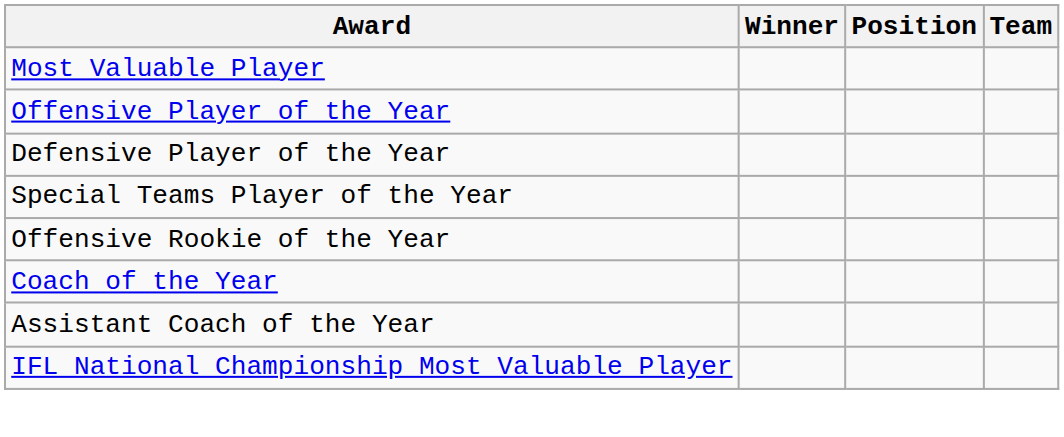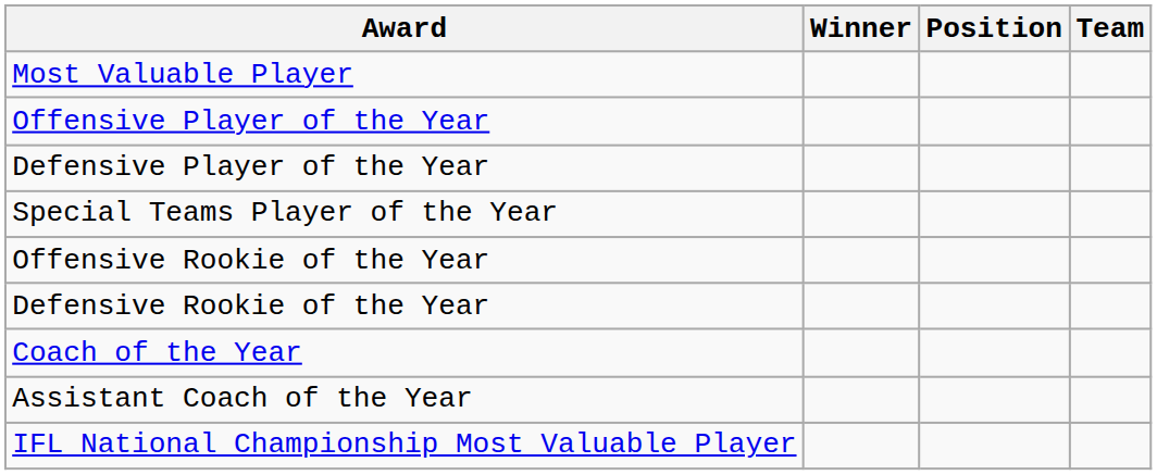+ row: Defensive Rookie of the Year
